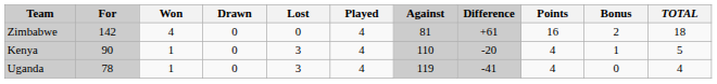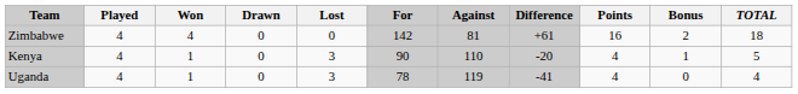columns swapped: Played <-> For
